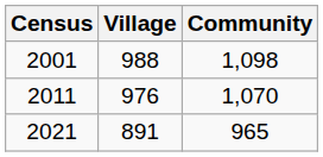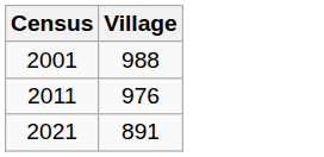- column: Community | 1,098 | 1,070 | 965
